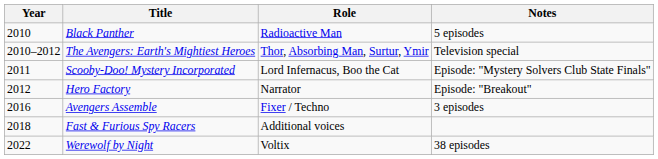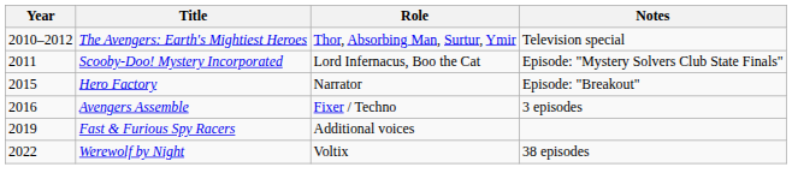- row: 2010 | Black Panther | Radioactive Man | 5 episodes
Hero Factory | Year: 2012 -> 2015
Fast & Furious Spy Racers | Year: 2018 -> 2019
